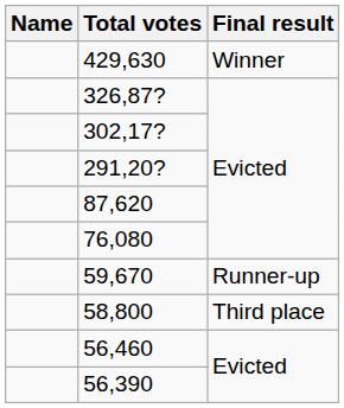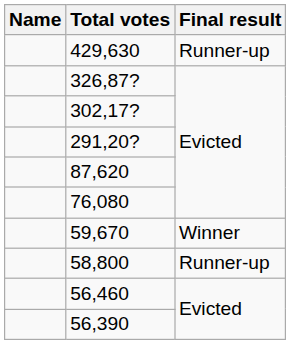429,630 | Final result: Winner -> Runner-up
59,670 | Final result: Runner-up -> Winner
58,800 | Final result: Third place -> Runner-up
